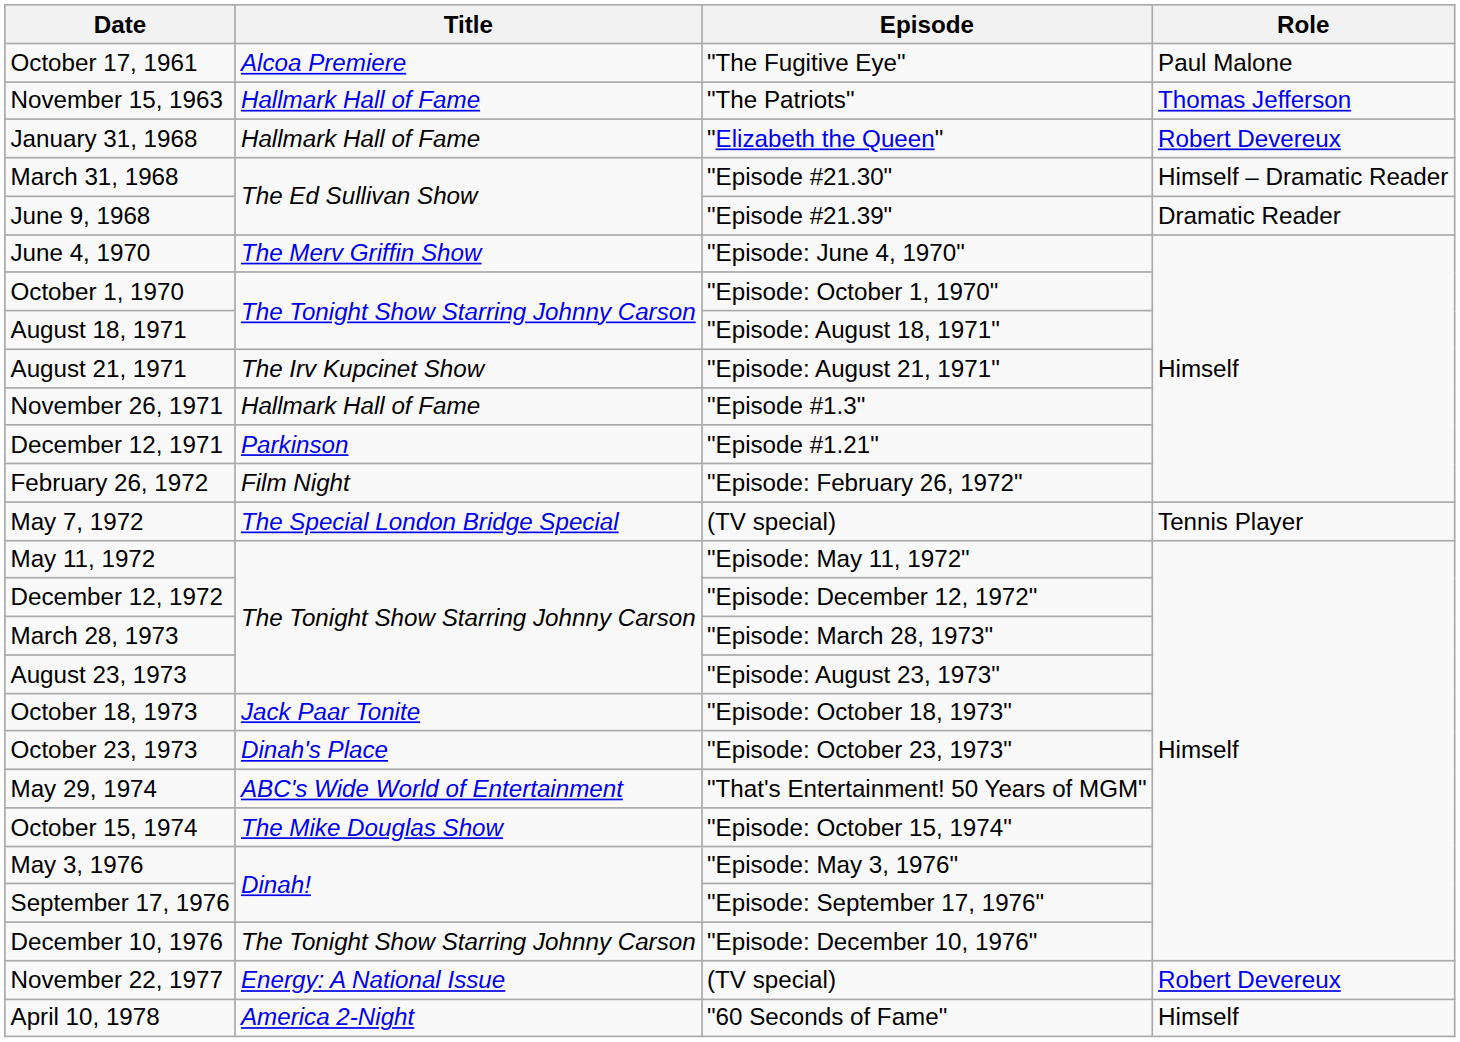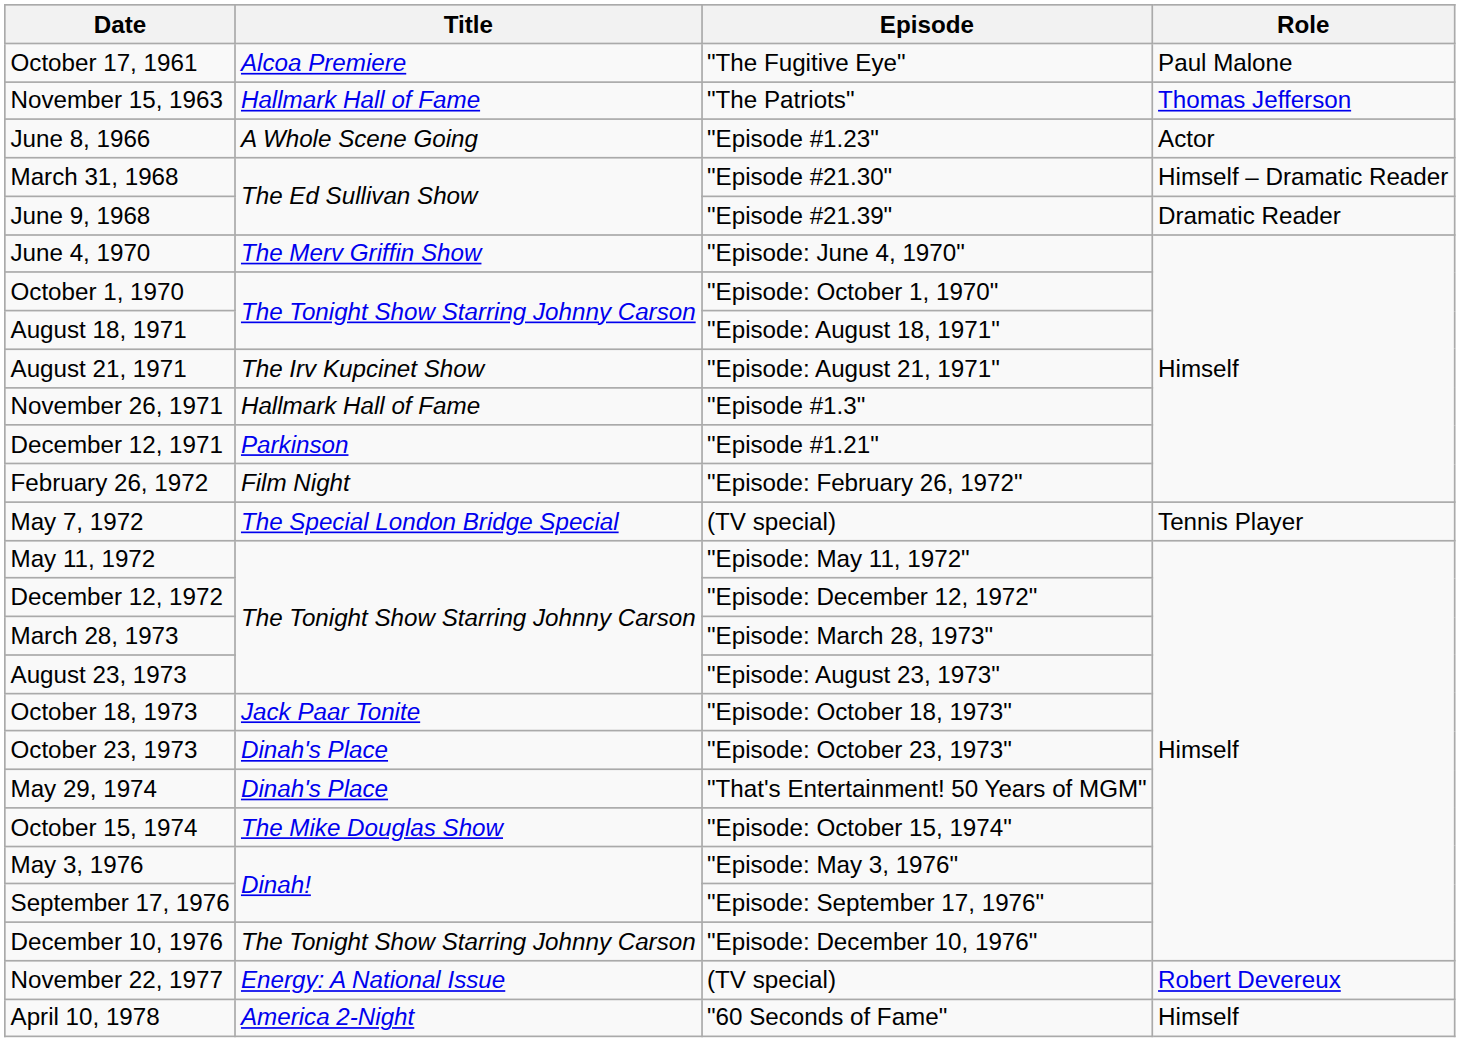+ row: June 8, 1966 | A Whole Scene Going | "Episode #1.23" | Actor
- row: January 31, 1968 | Hallmark Hall of Fame | "Elizabeth the Queen" | Robert Devereux
May 29, 1974 | Title: ABC's Wide World of Entertainment -> Dinah's Place
